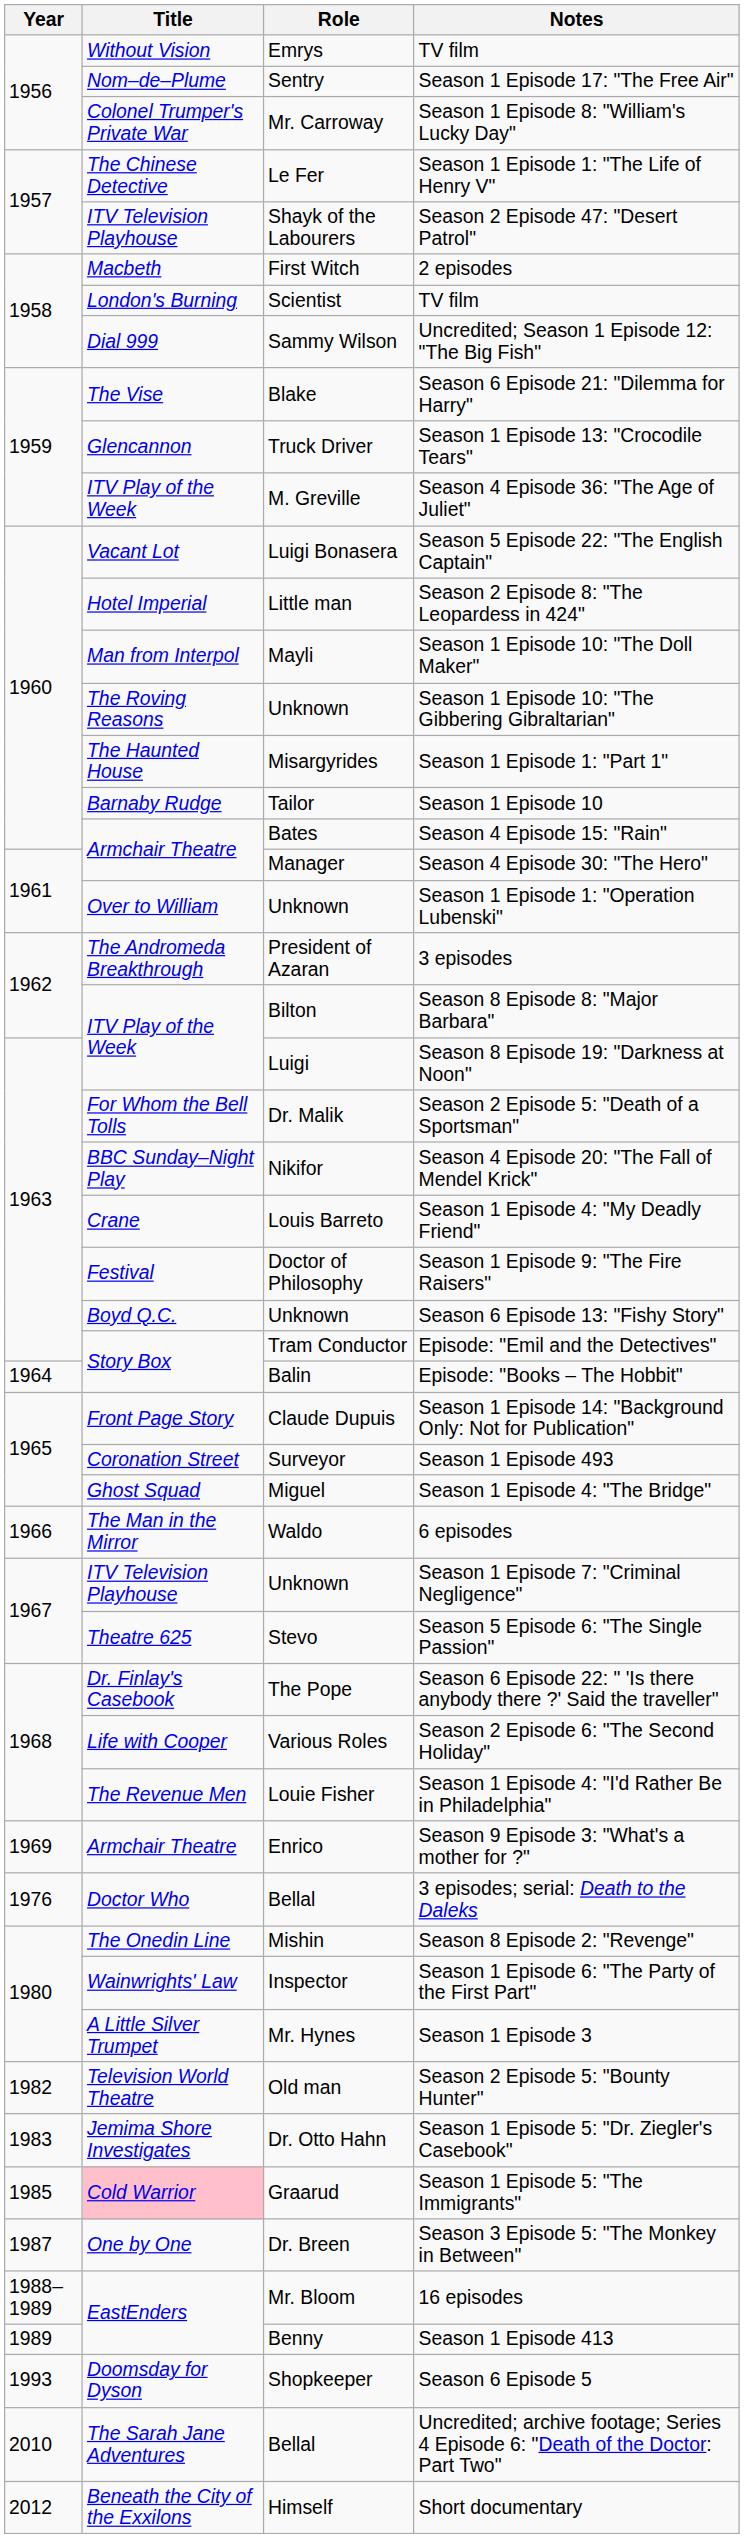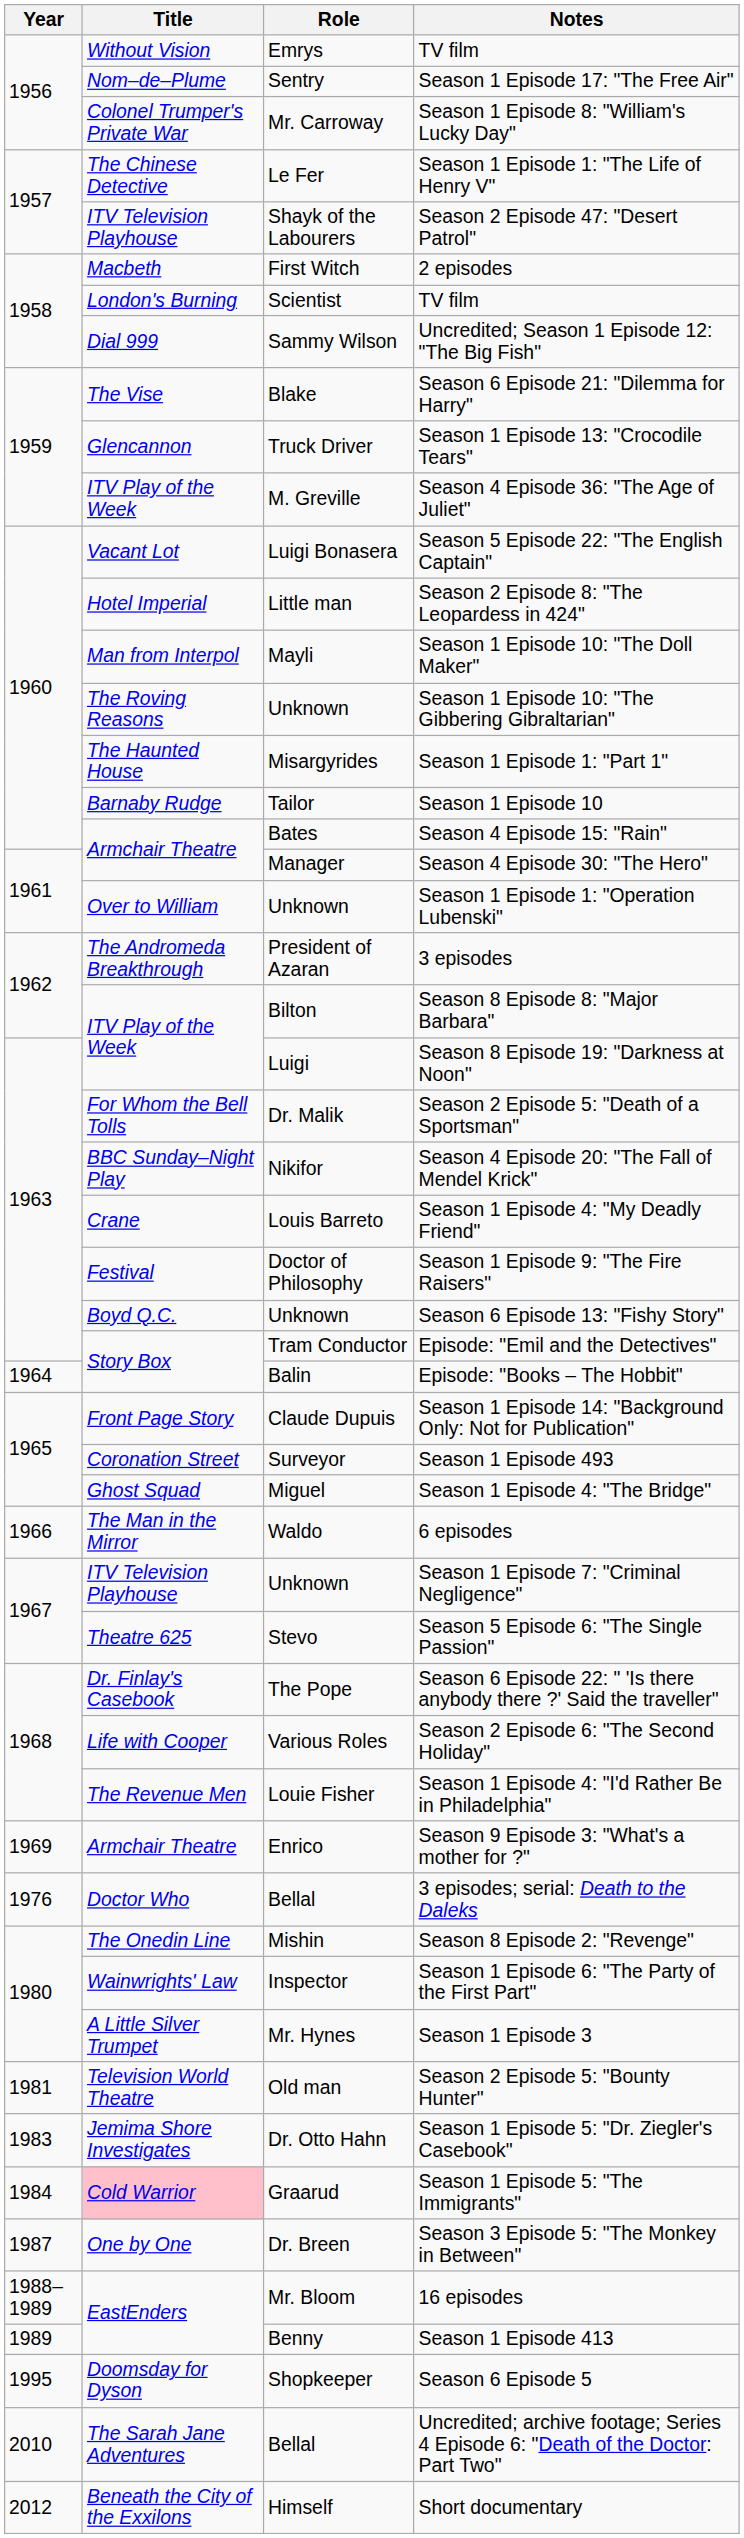Season 2 Episode 5: "Bounty Hunter" | Year: 1982 -> 1981
Season 1 Episode 5: "The Immigrants" | Year: 1985 -> 1984
Season 6 Episode 5 | Year: 1993 -> 1995
